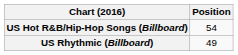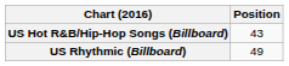US Hot R&B/Hip-Hop Songs (Billboard) | Position: 54 -> 43
